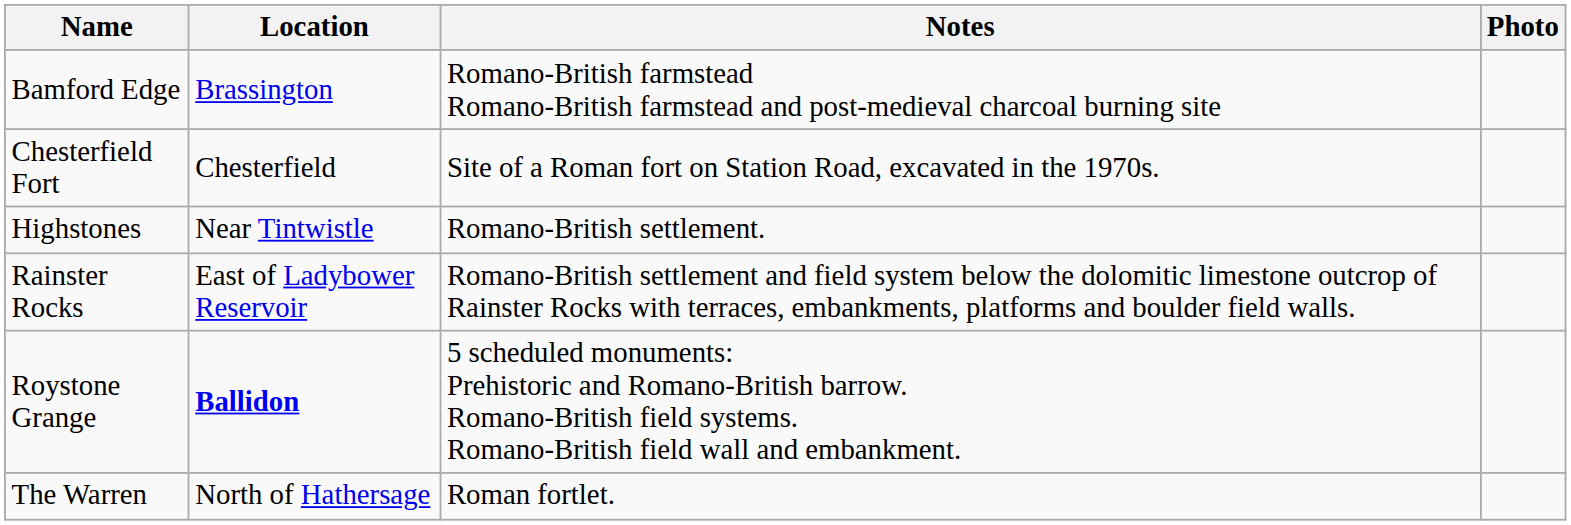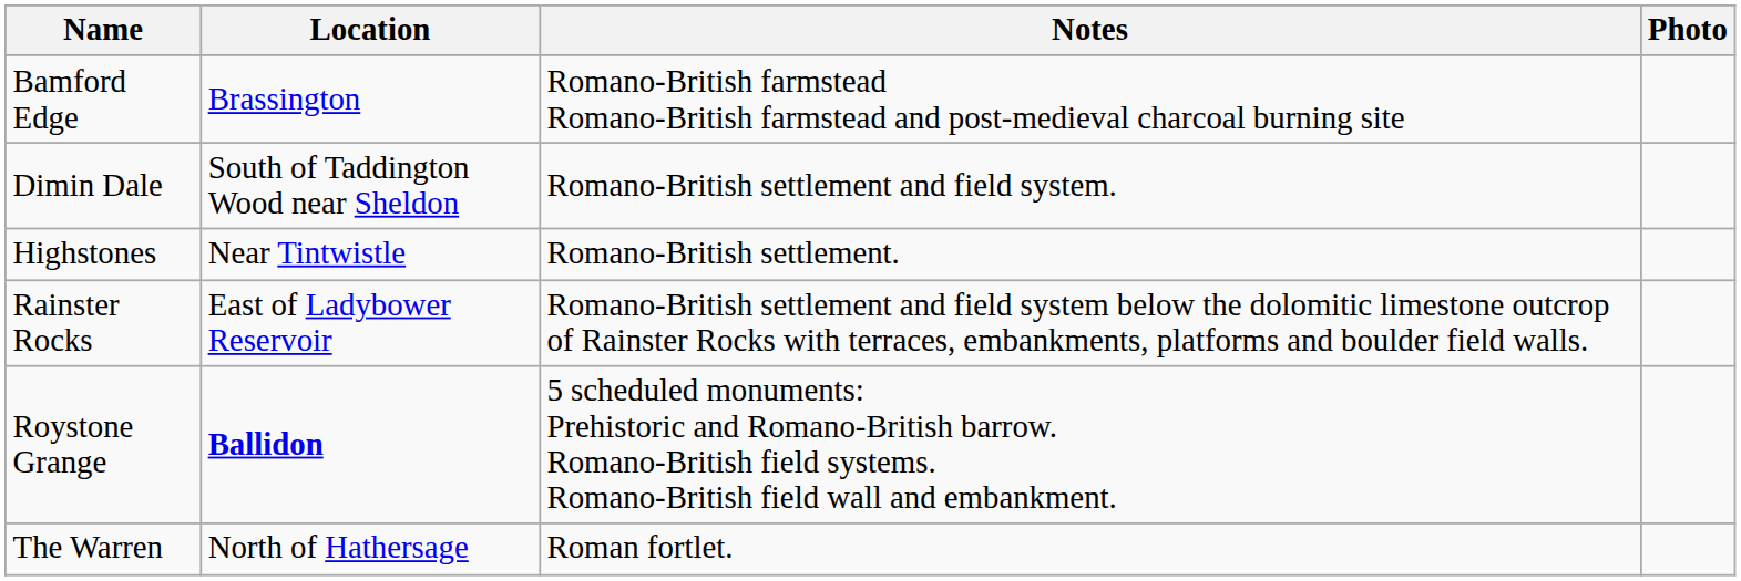- row: Chesterfield Fort | Chesterfield | Site of a Roman fort on Station Road, excavated in the 1970s.
+ row: Dimin Dale | South of Taddington Wood near Sheldon | Romano-British settlement and field system.
